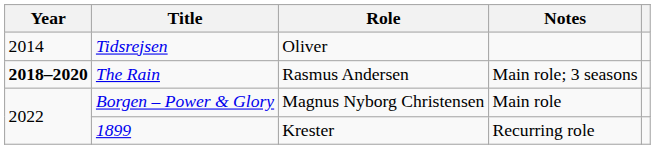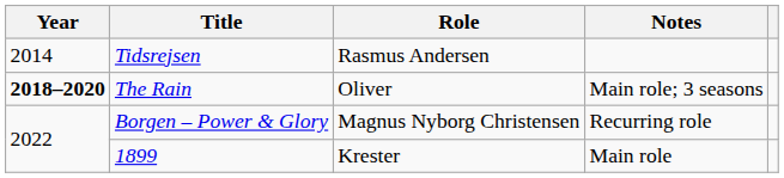Tidsrejsen | Role: Oliver -> Rasmus Andersen
The Rain | Role: Rasmus Andersen -> Oliver
Borgen – Power & Glory | Notes: Main role -> Recurring role
1899 | Notes: Recurring role -> Main role
